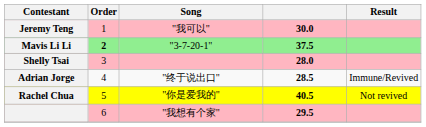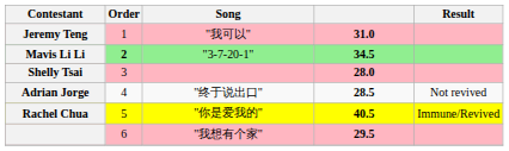Jeremy Teng | column 4: 30.0 -> 31.0
Mavis Li Li | column 4: 37.5 -> 34.5
Adrian Jorge | Result: Immune/Revived -> Not revived
Rachel Chua | Result: Not revived -> Immune/Revived
